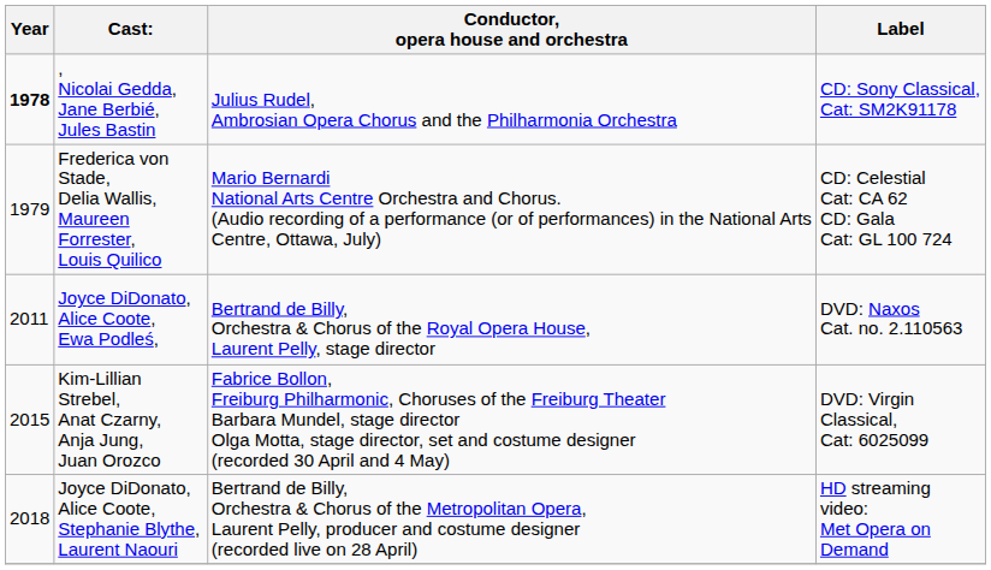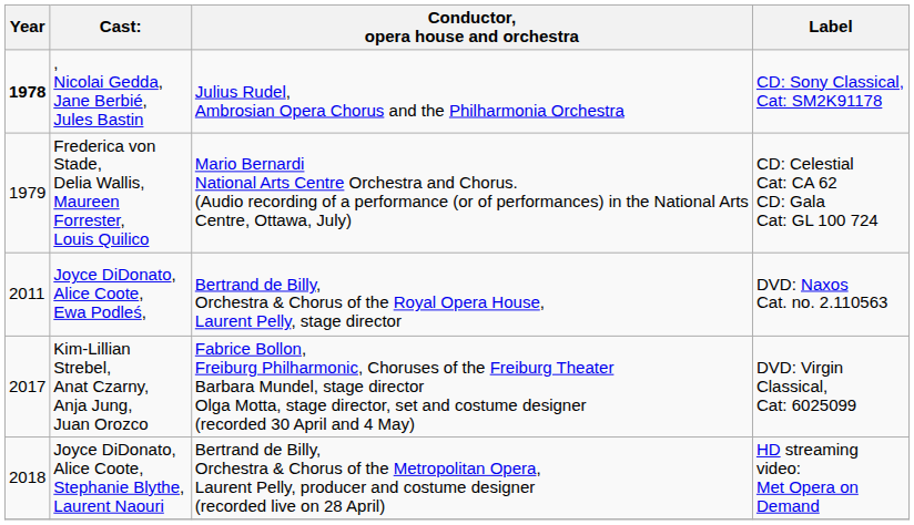Kim-Lillian Strebel, Anat Czarny, Anja Jung, Juan Orozco | Year: 2015 -> 2017
